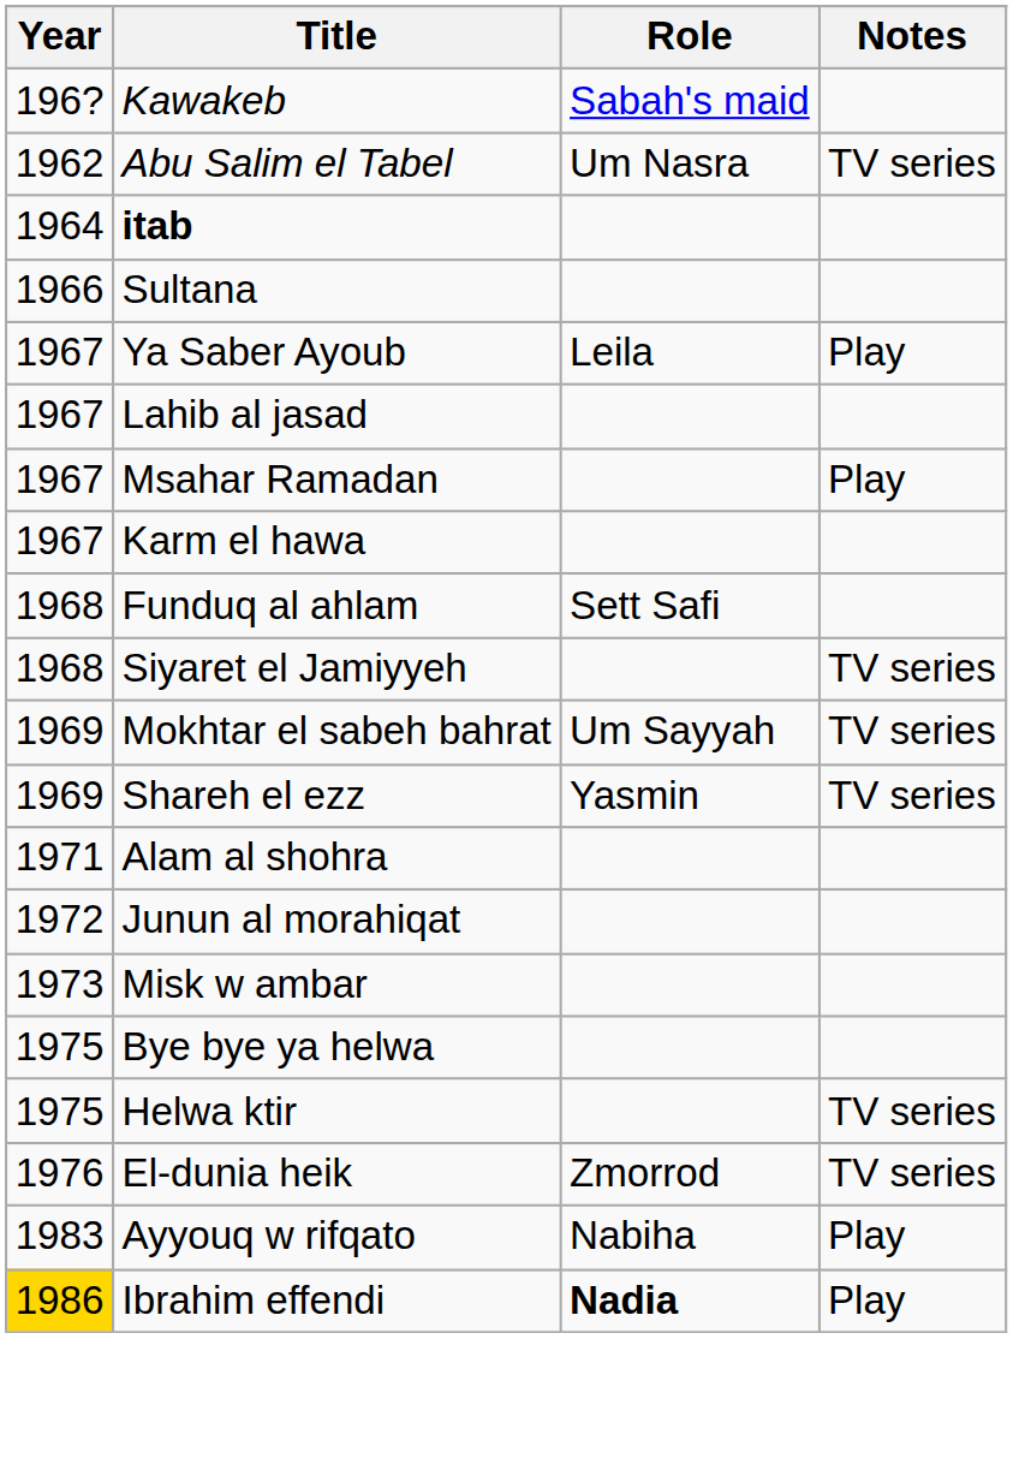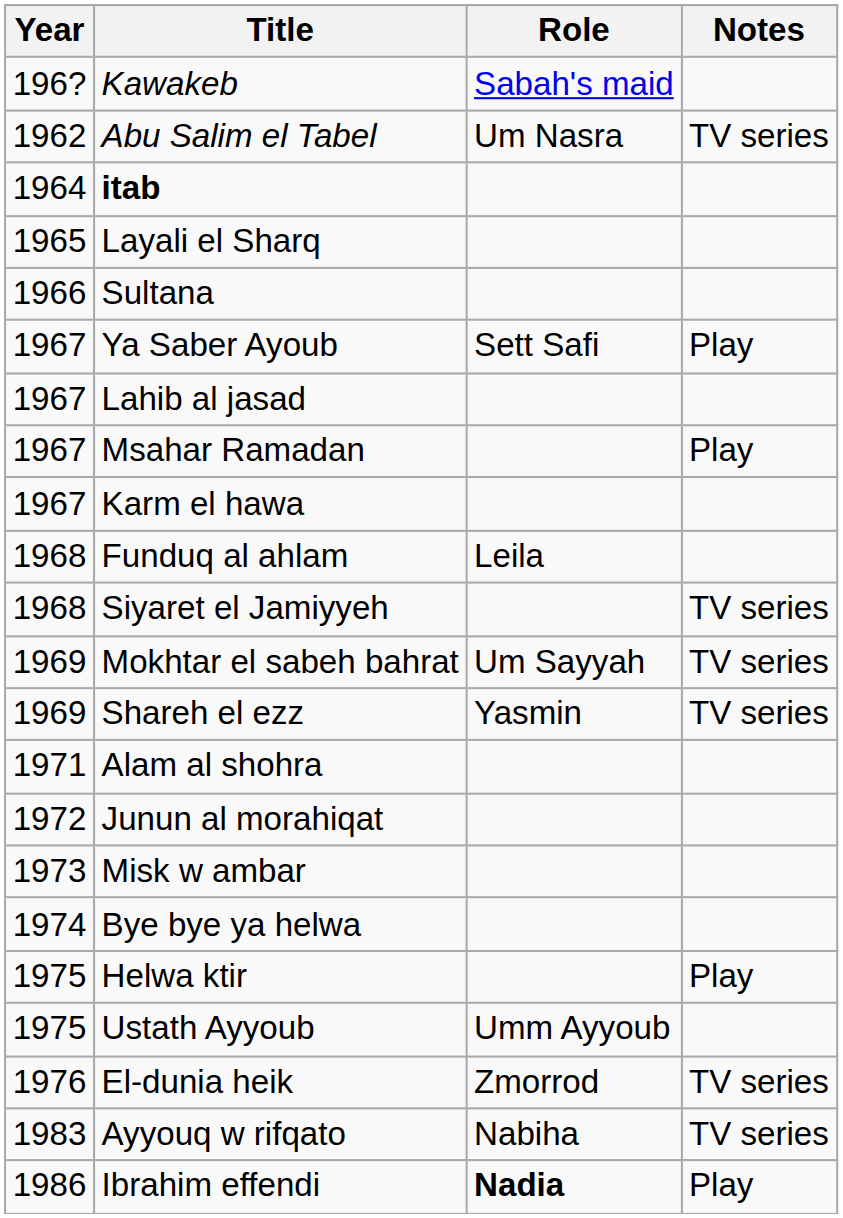+ row: 1965 | Layali el Sharq
Ya Saber Ayoub | Role: Leila -> Sett Safi
Funduq al ahlam | Role: Sett Safi -> Leila
Bye bye ya helwa | Year: 1975 -> 1974
Helwa ktir | Notes: TV series -> Play
+ row: 1975 | Ustath Ayyoub | Umm Ayyoub
Ayyouq w rifqato | Notes: Play -> TV series
Ibrahim effendi | Year: gold background -> no background
